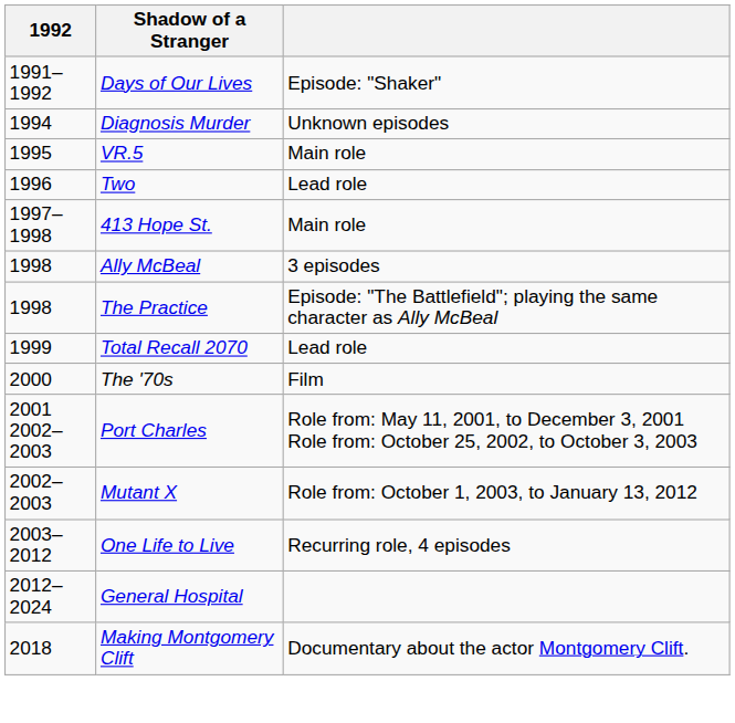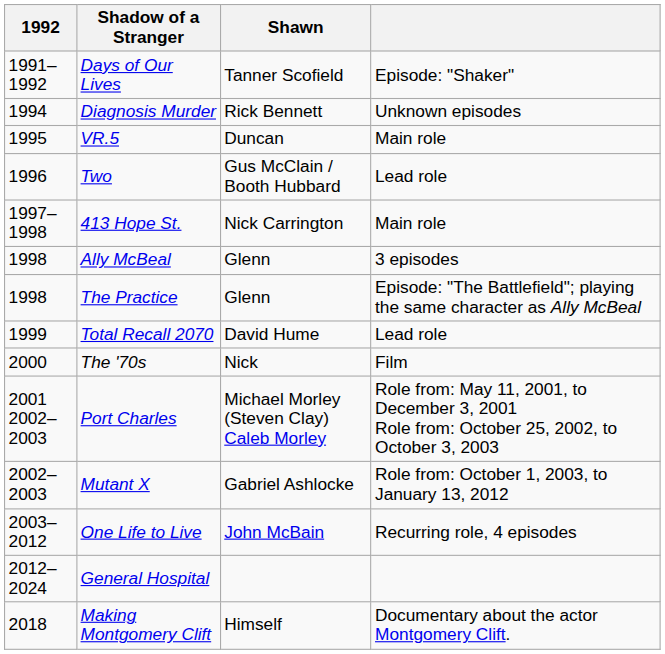+ column: Shawn | Tanner Scofield | Rick Bennett | Duncan | Gus McClain / Booth Hubbard | Nick Carrington | Glenn | Glenn | David Hume | Nick | Michael Morley (Steven Clay) Caleb Morley | Gabriel Ashlocke | John McBain | Himself
